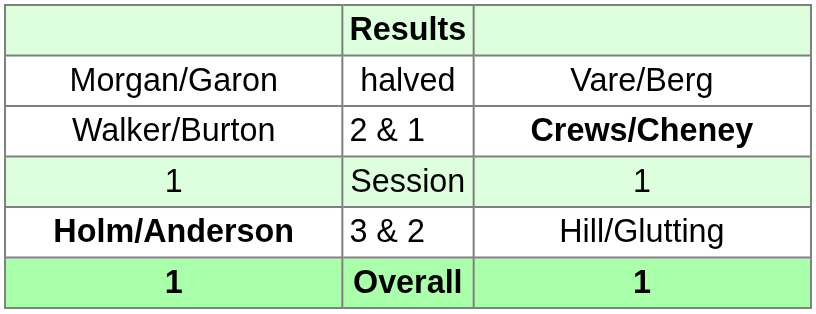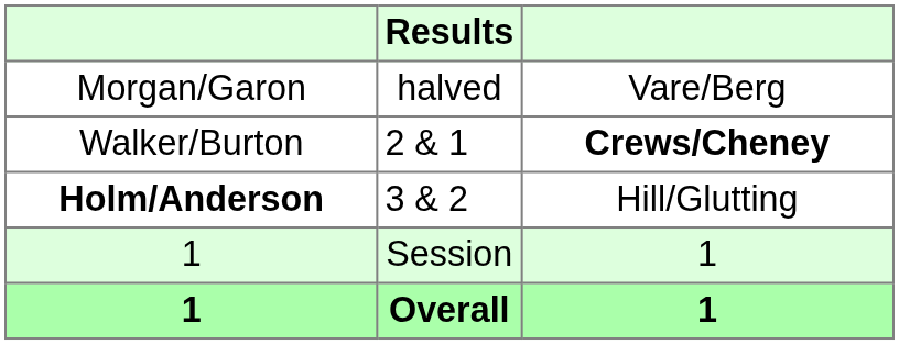rows swapped: Holm/Anderson <-> 1 / Session
